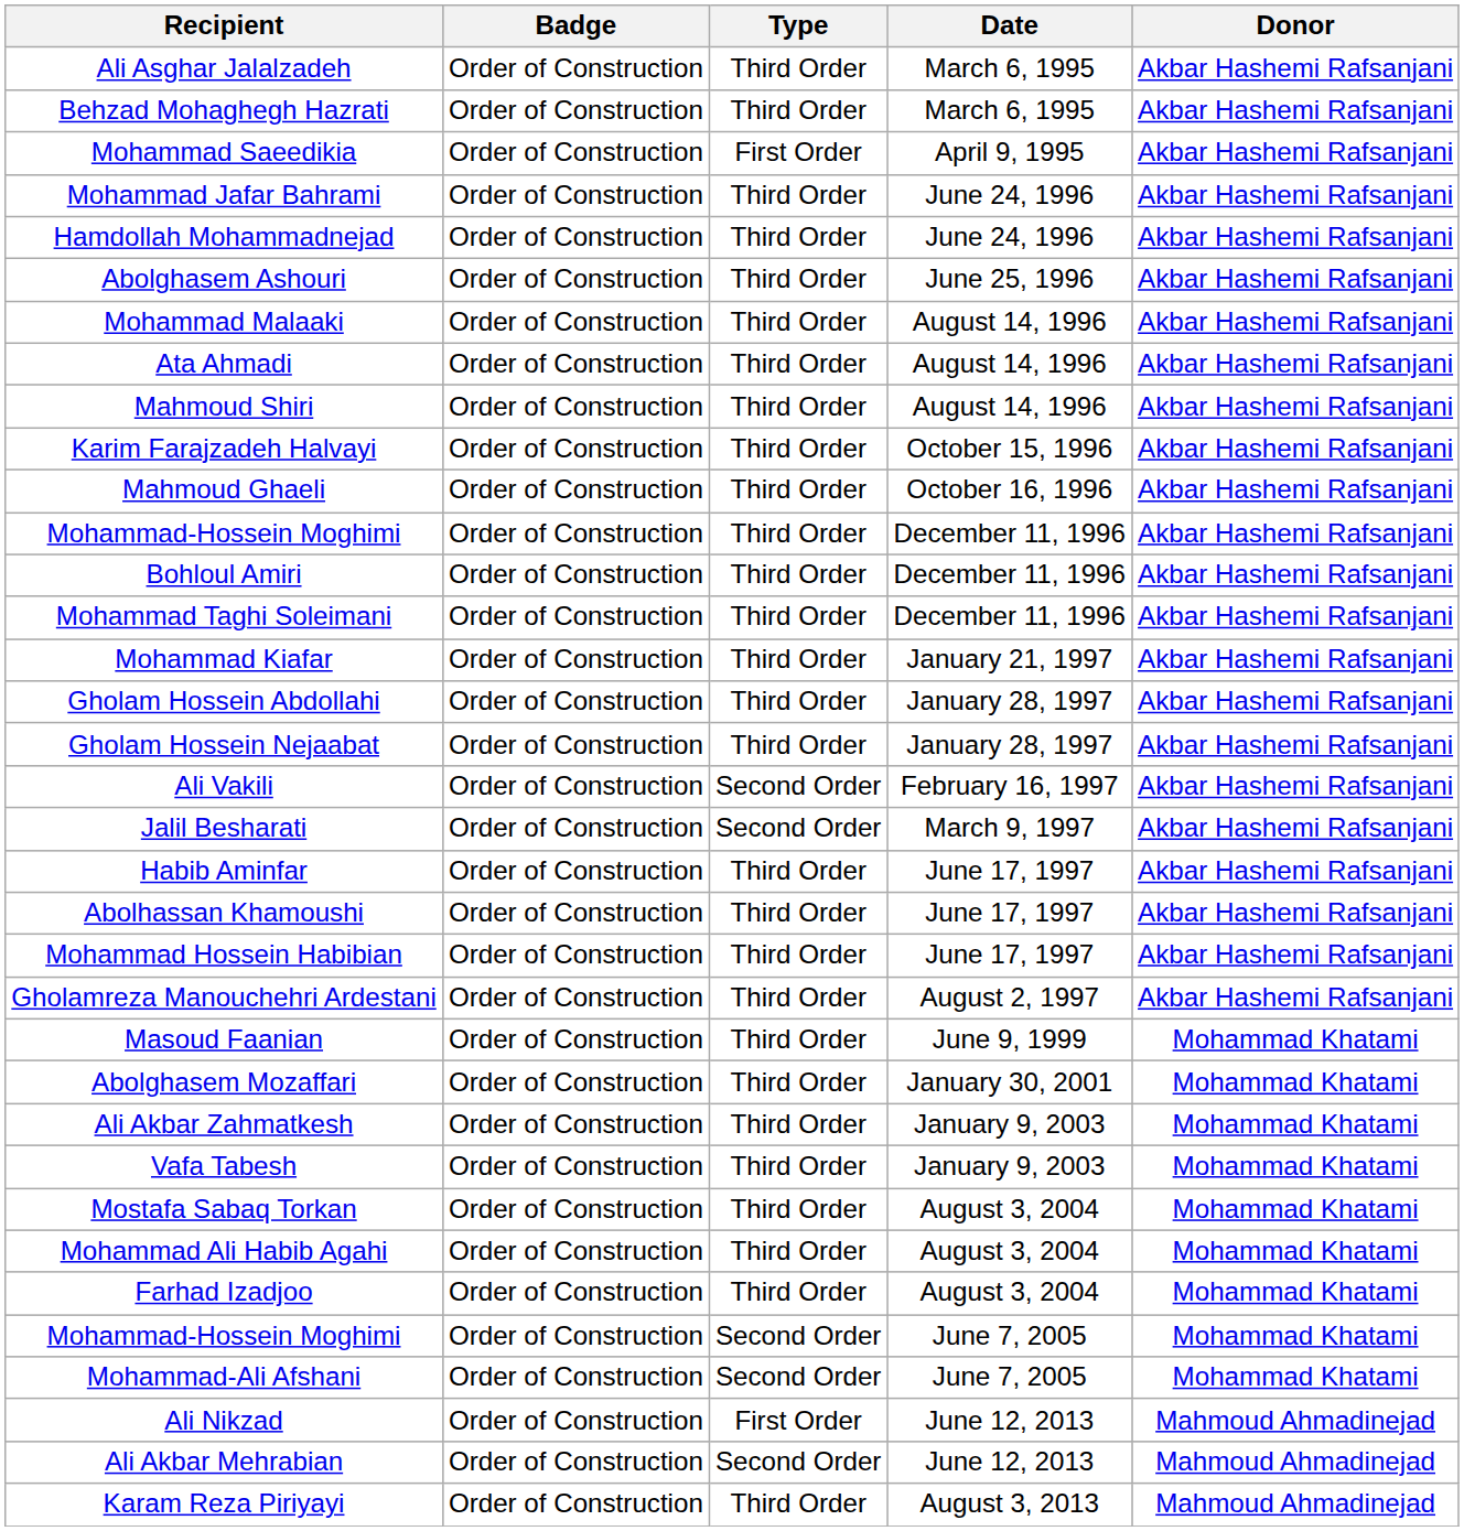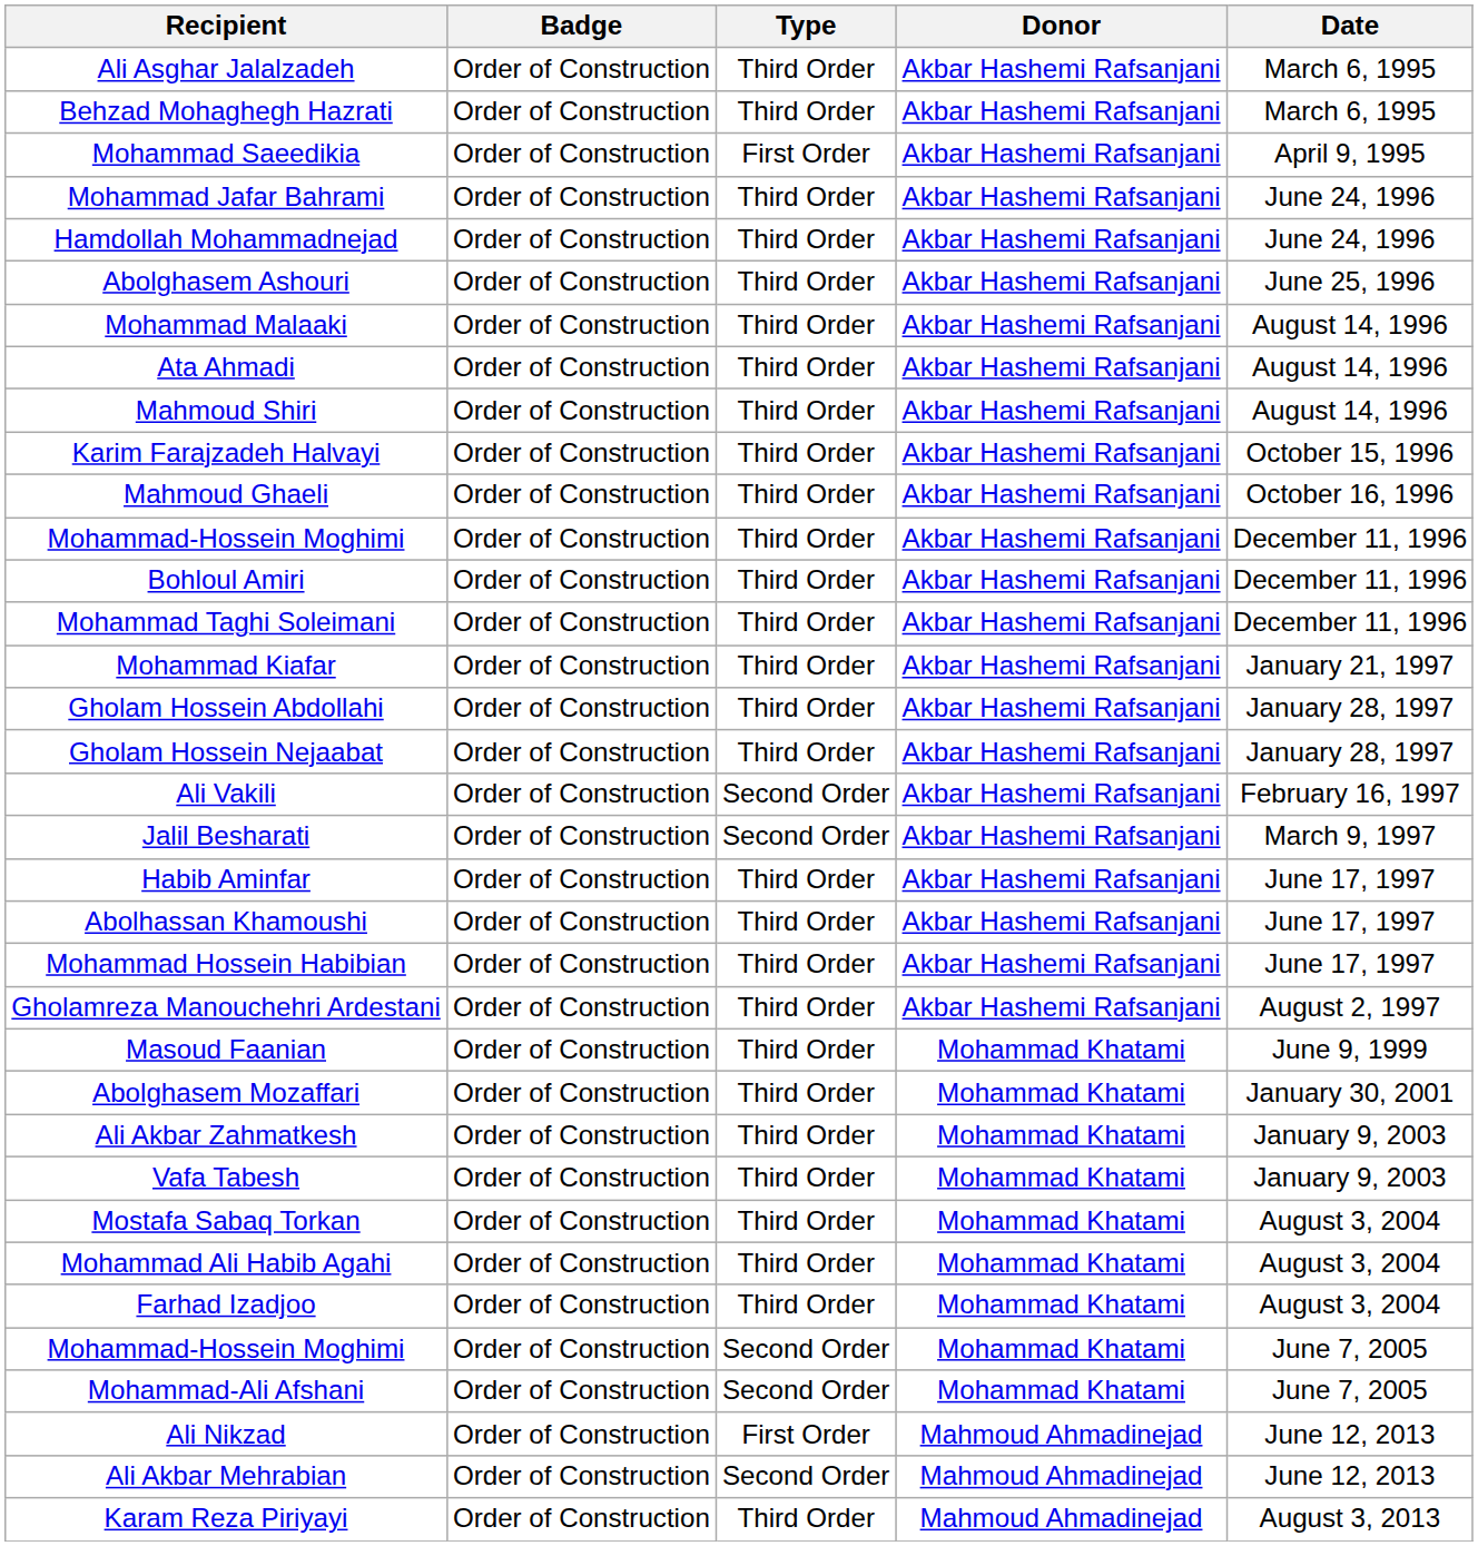columns swapped: Donor <-> Date
